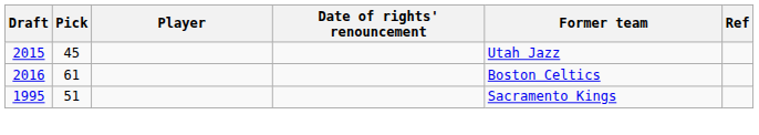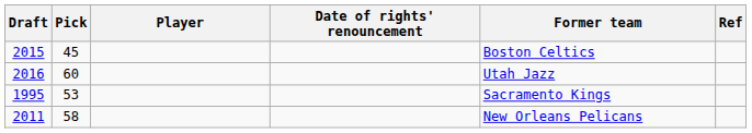2015 | Former team: Utah Jazz -> Boston Celtics
2016 | Pick: 61 -> 60
2016 | Former team: Boston Celtics -> Utah Jazz
1995 | Pick: 51 -> 53
+ row: 2011 | 58 | New Orleans Pelicans
